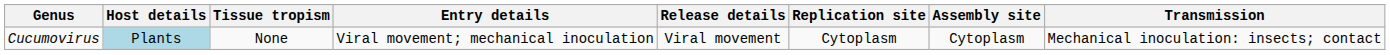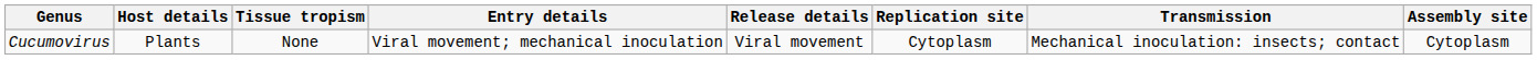columns swapped: Assembly site <-> Transmission
Cucumovirus | Host details: lightblue background -> no background
